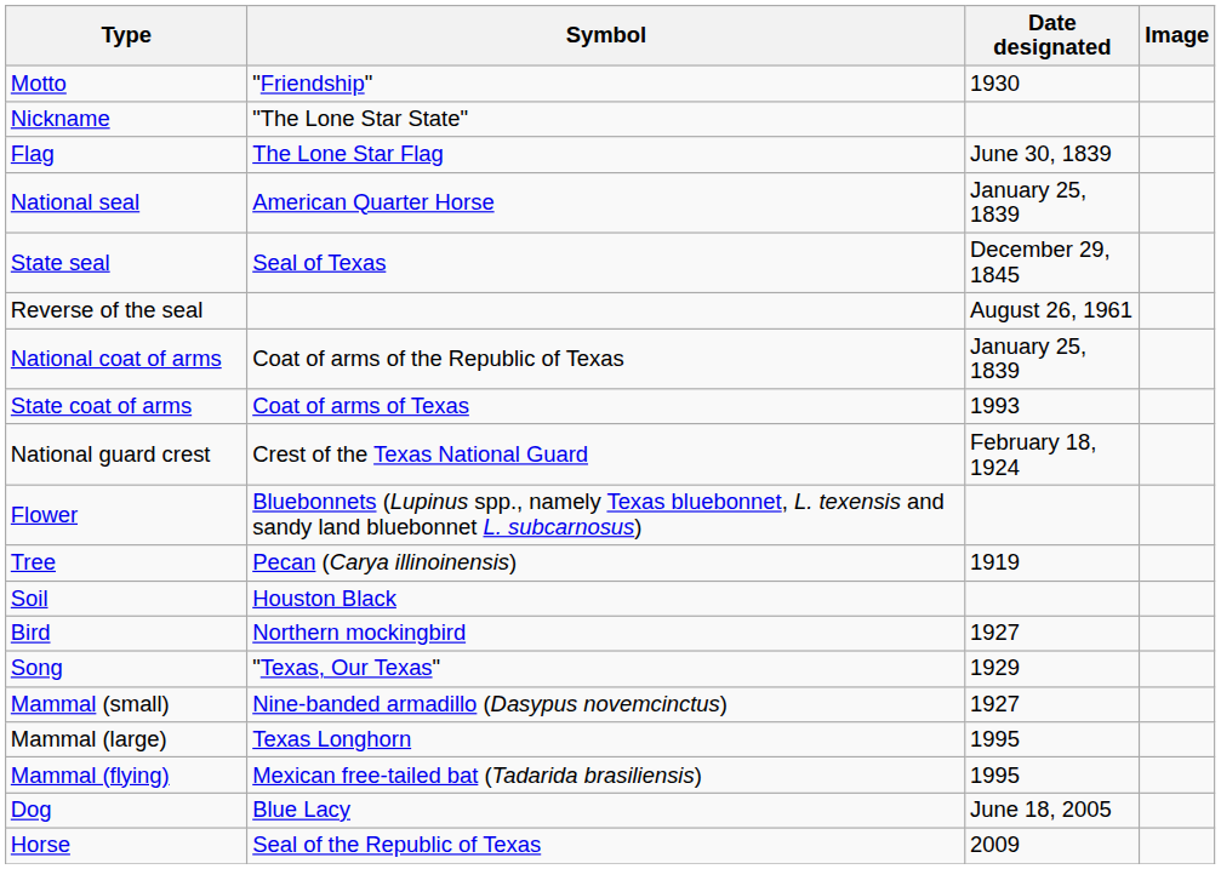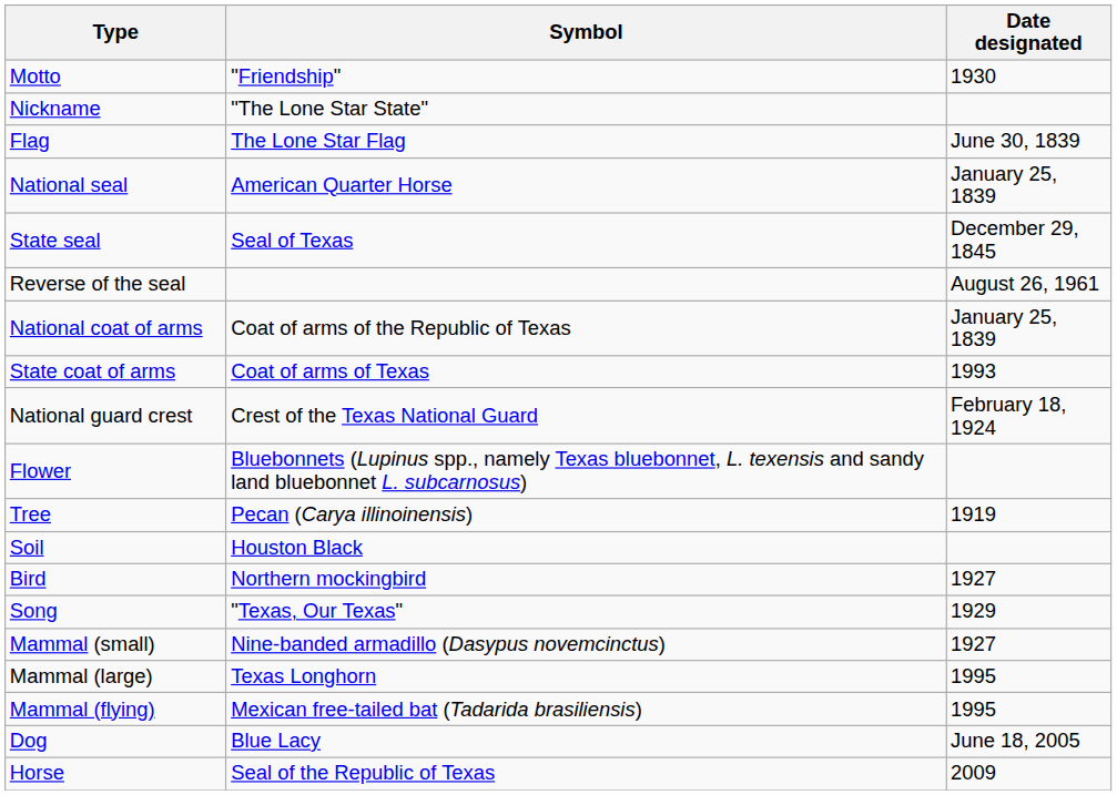- column: Image
